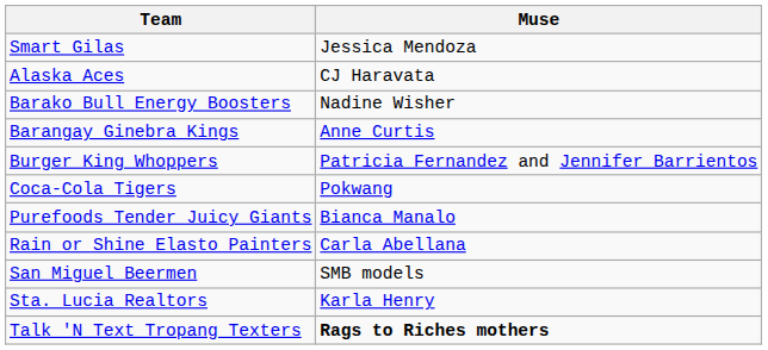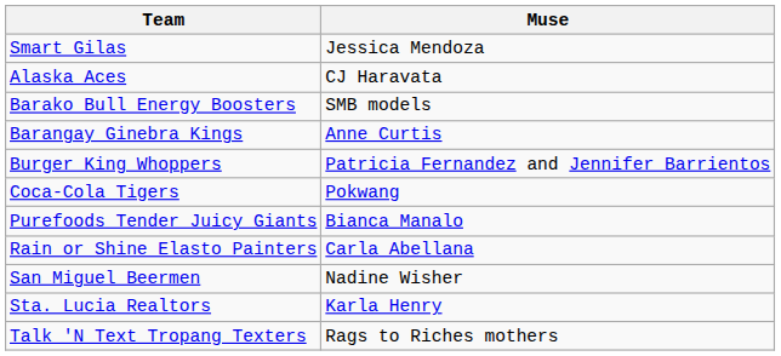Barako Bull Energy Boosters | Muse: Nadine Wisher -> SMB models
San Miguel Beermen | Muse: SMB models -> Nadine Wisher
Talk 'N Text Tropang Texters | Muse: bold -> normal
